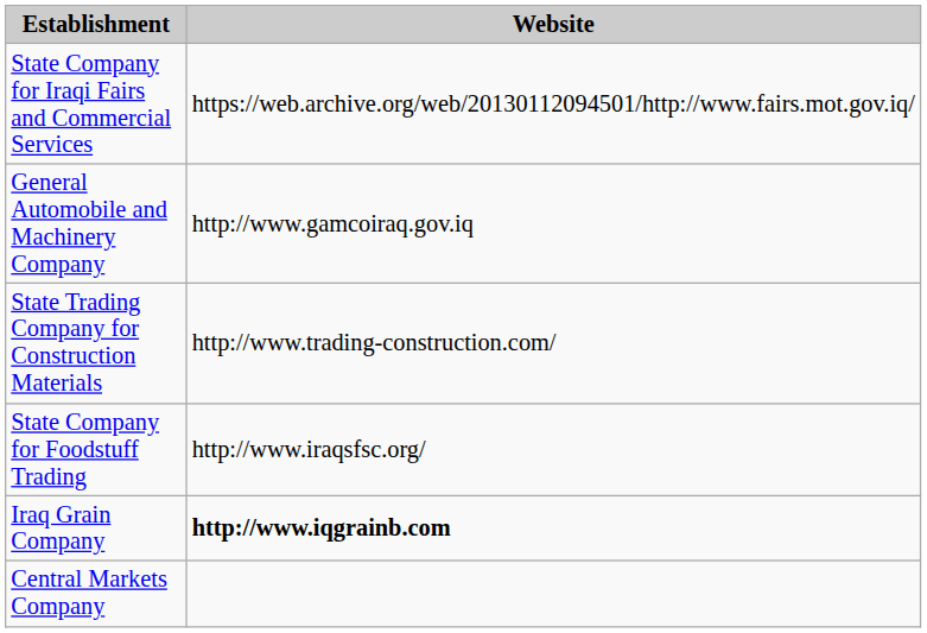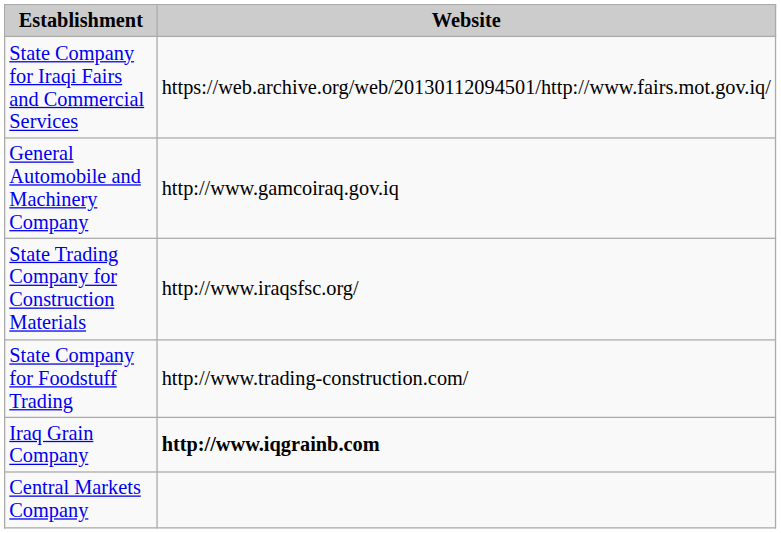State Trading Company for Construction Materials | Website: http://www.trading-construction.com/ -> http://www.iraqsfsc.org/
State Company for Foodstuff Trading | Website: http://www.iraqsfsc.org/ -> http://www.trading-construction.com/
